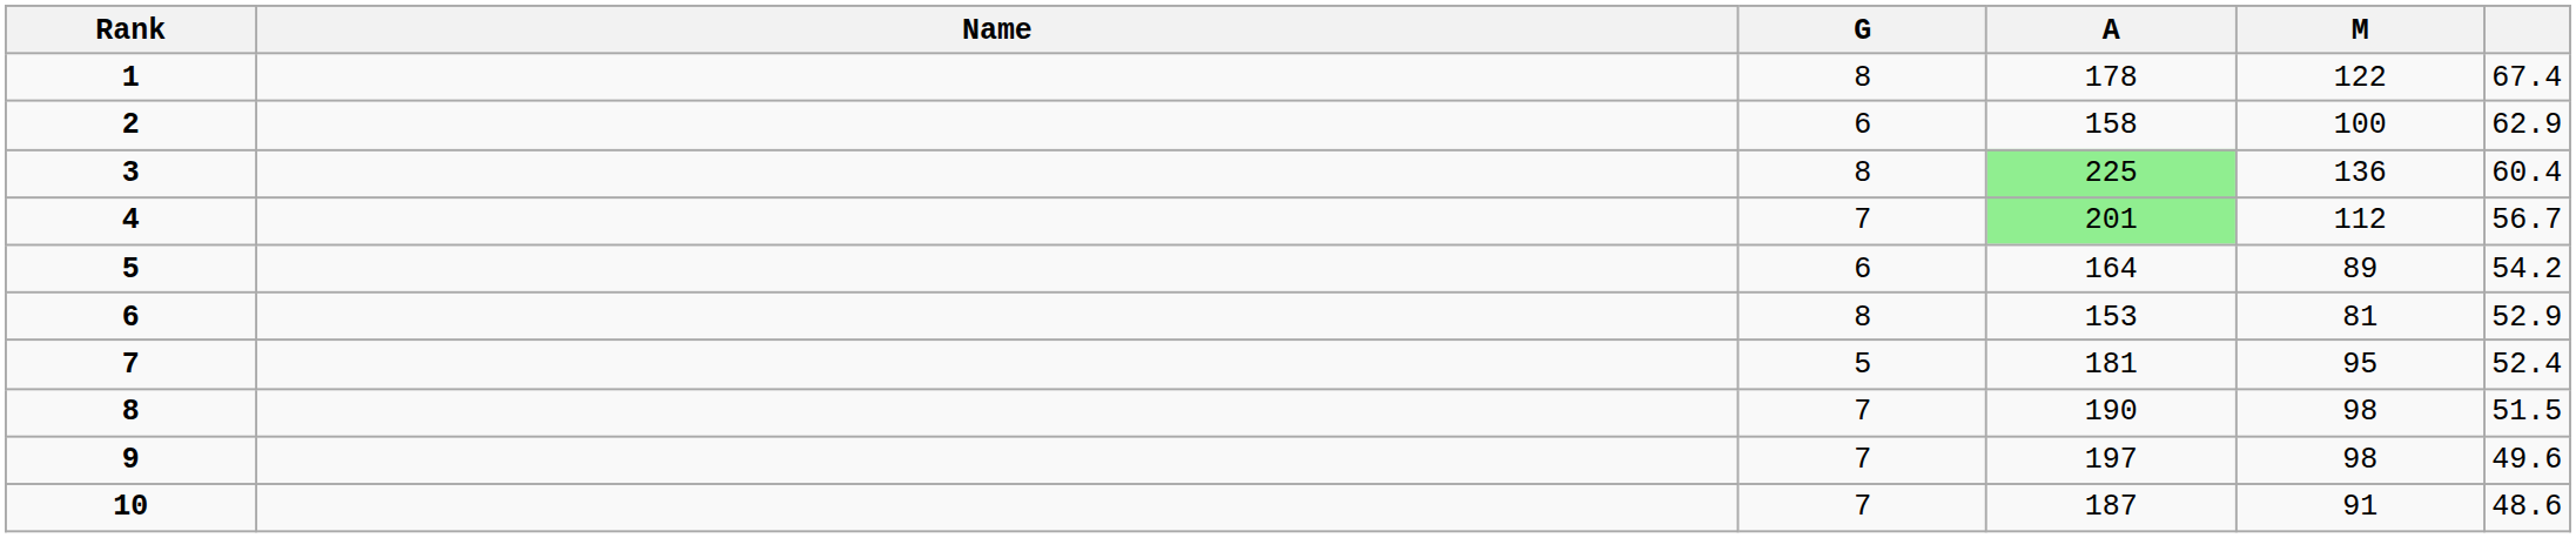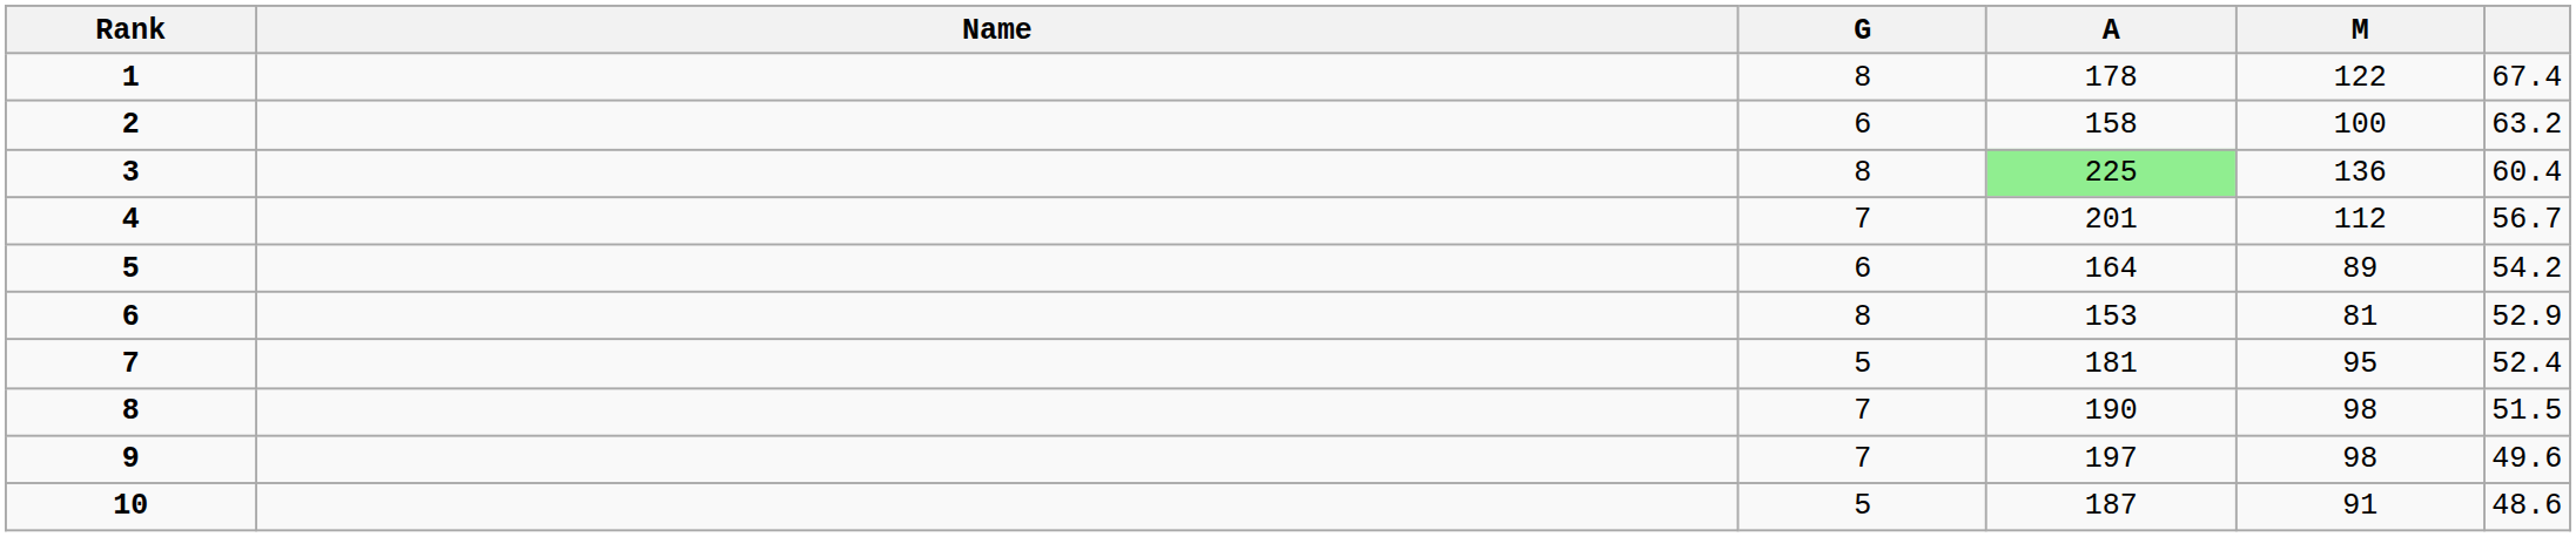2 | column 6: 62.9 -> 63.2
4 | A: lightgreen background -> no background
10 | G: 7 -> 5
